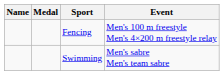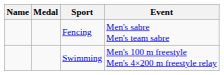Fencing | Event: Men's 100 m freestyle Men's 4×200 m freestyle relay -> Men's sabre Men's team sabre
Swimming | Event: Men's sabre Men's team sabre -> Men's 100 m freestyle Men's 4×200 m freestyle relay
